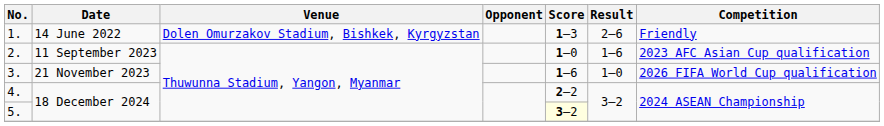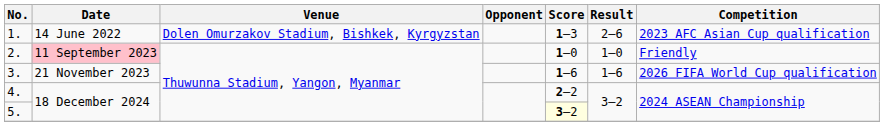1. | Competition: Friendly -> 2023 AFC Asian Cup qualification
2. | Date: no background -> pink background
2. | Result: 1–6 -> 1–0
2. | Competition: 2023 AFC Asian Cup qualification -> Friendly
3. | Result: 1–0 -> 1–6
